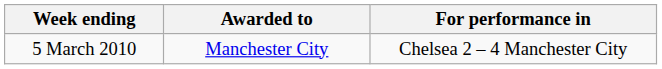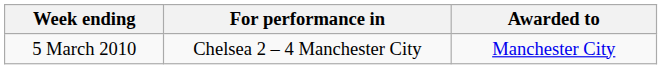columns swapped: Awarded to <-> For performance in
